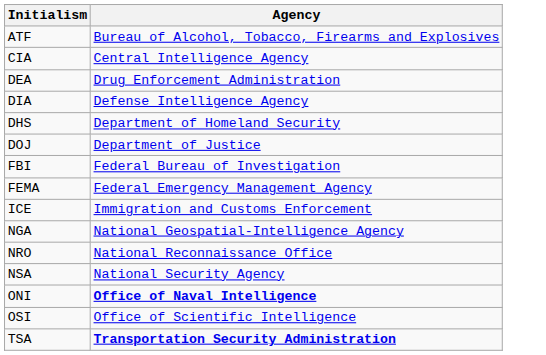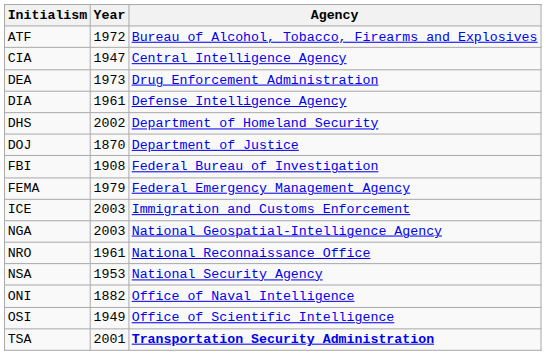+ column: Year | 1972 | 1947 | 1973 | 1961 | 2002 | 1870 | 1908 | 1979 | 2003 | 2003 | 1961 | 1953 | 1882 | 1949 | 2001
ONI | Agency: bold -> normal
